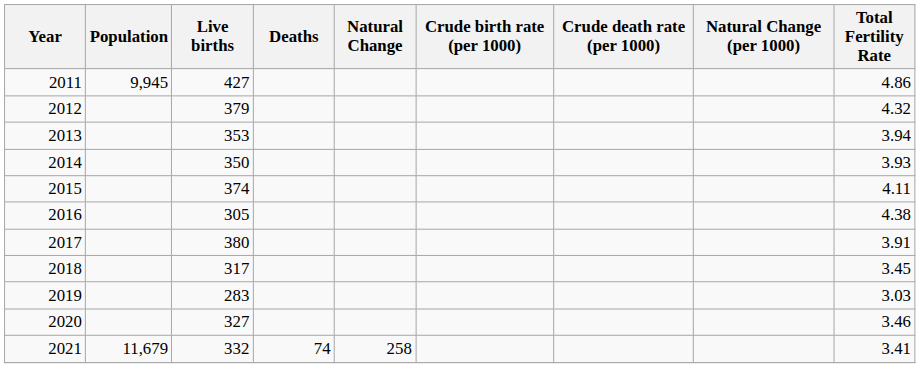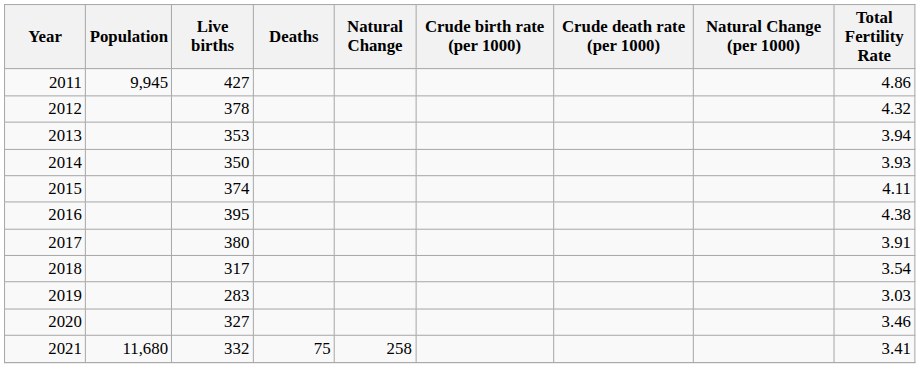2012 | Live births: 379 -> 378
2016 | Live births: 305 -> 395
2018 | Total Fertility Rate: 3.45 -> 3.54
2021 | Population: 11,679 -> 11,680
2021 | Deaths: 74 -> 75
